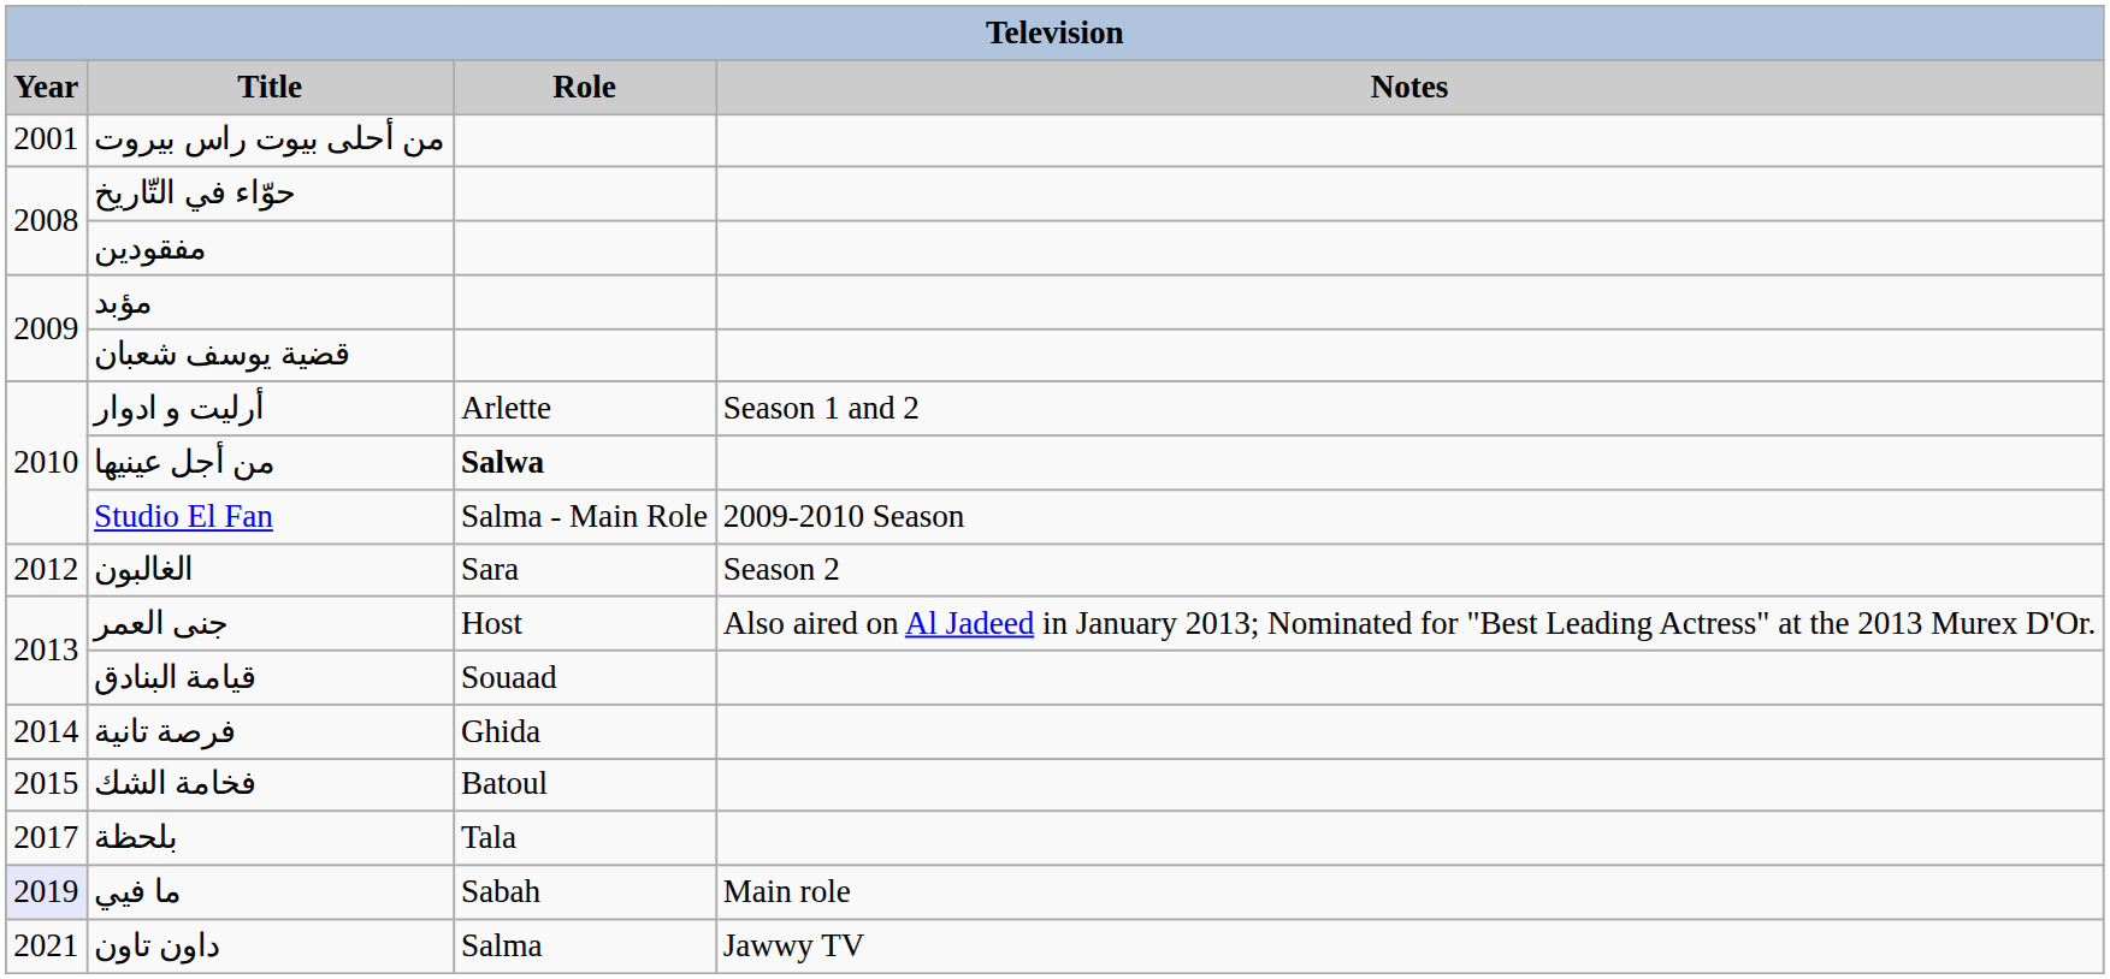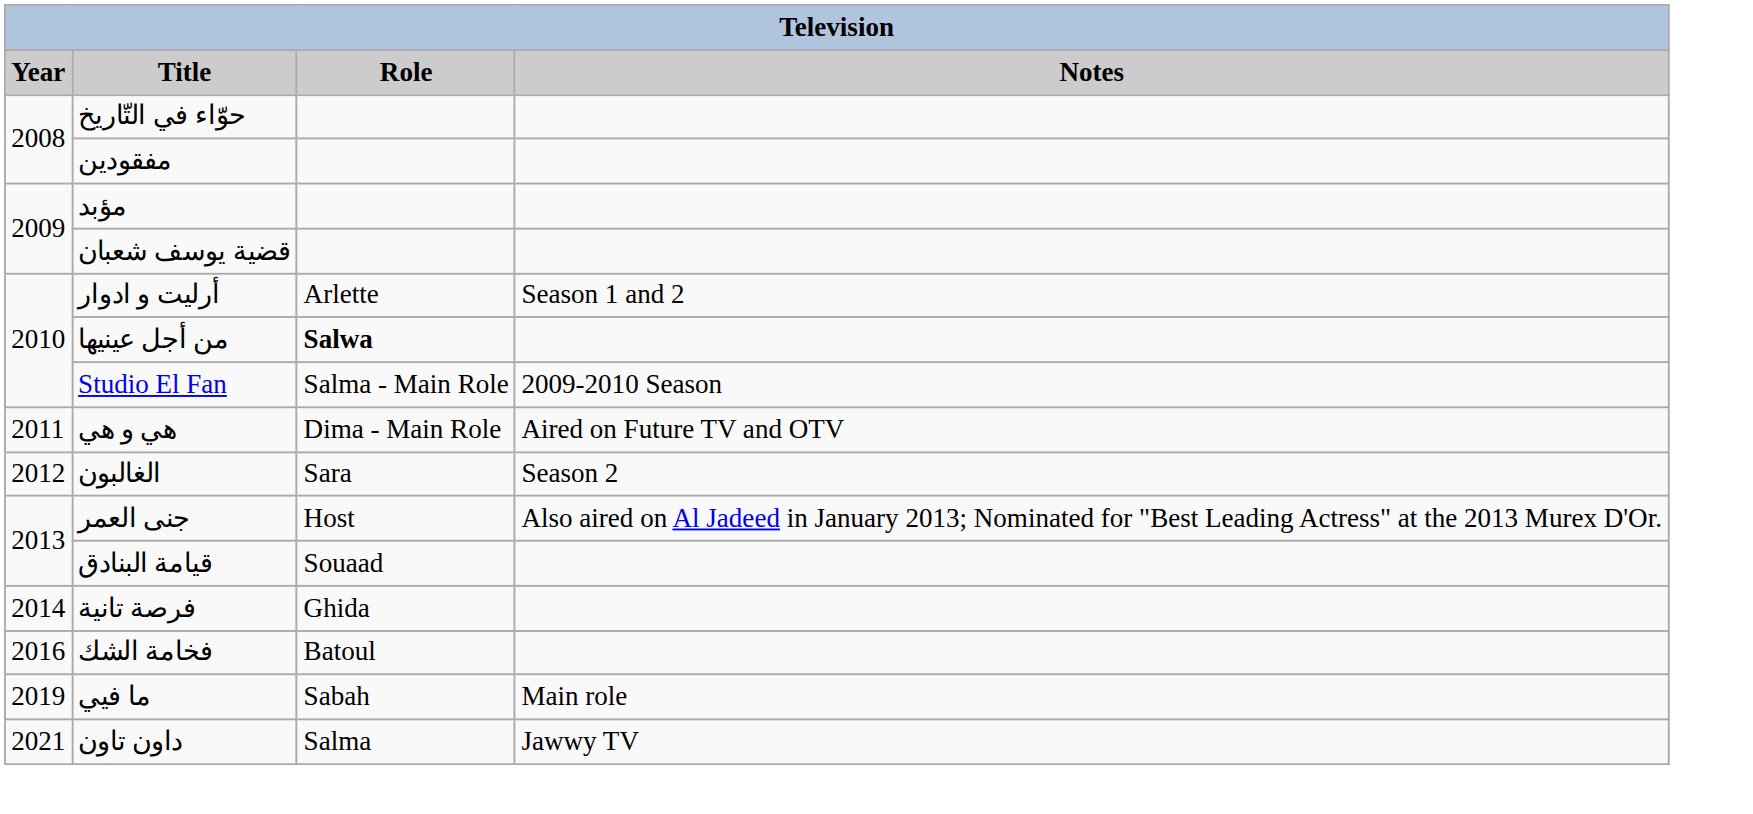- row: 2001 | من أحلى بيوت راس بيروت
+ row: 2011 | هي و هي | Dima - Main Role | Aired on Future TV and OTV
فخامة الشك | Year: 2015 -> 2016
- row: 2017 | بلحظة | Tala
ما فيي | Year: lavender background -> no background
